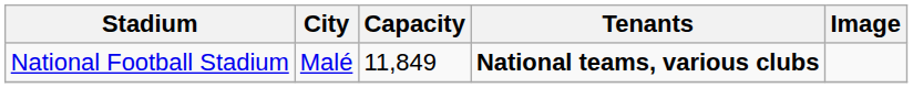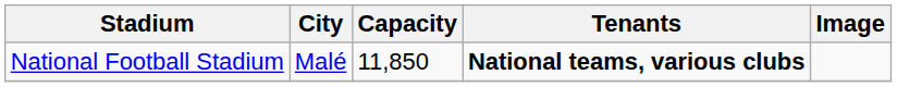National Football Stadium | Capacity: 11,849 -> 11,850
